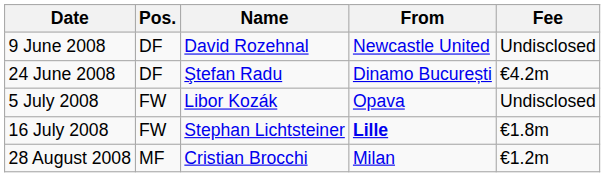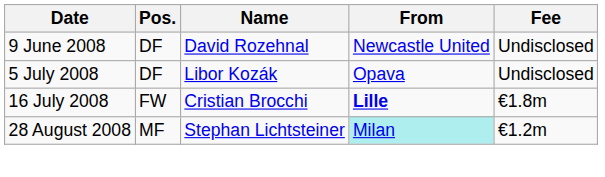- row: 24 June 2008 | DF | Ştefan Radu | Dinamo București | €4.2m
5 July 2008 | Pos.: FW -> DF
16 July 2008 | Name: Stephan Lichtsteiner -> Cristian Brocchi
28 August 2008 | Name: Cristian Brocchi -> Stephan Lichtsteiner
28 August 2008 | From: no background -> paleturquoise background
